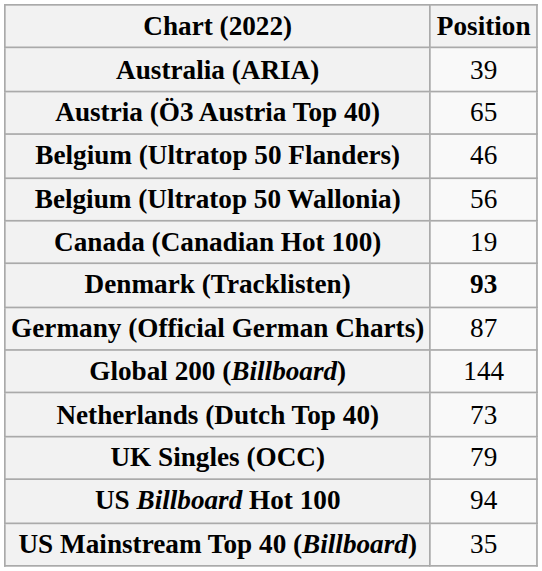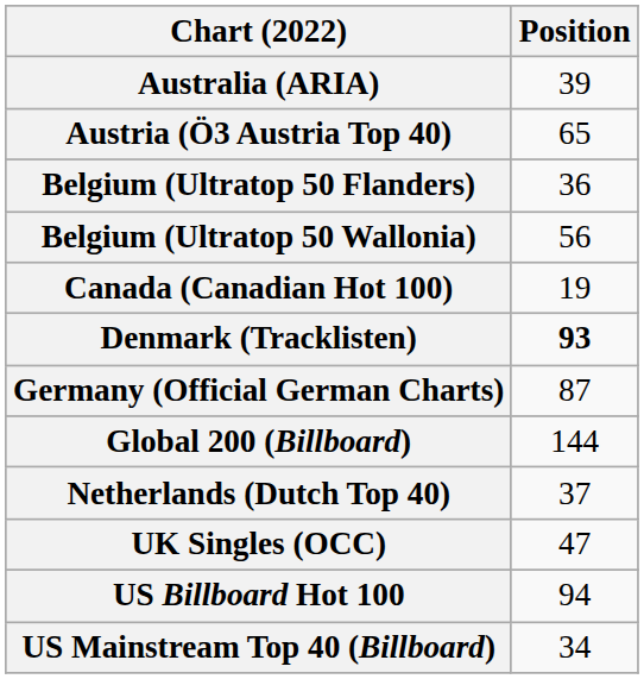Belgium (Ultratop 50 Flanders) | Position: 46 -> 36
Netherlands (Dutch Top 40) | Position: 73 -> 37
UK Singles (OCC) | Position: 79 -> 47
US Mainstream Top 40 (Billboard) | Position: 35 -> 34
